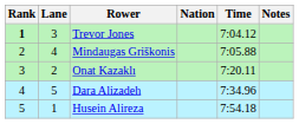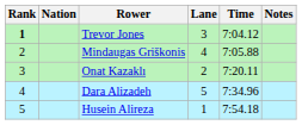columns swapped: Lane <-> Nation
